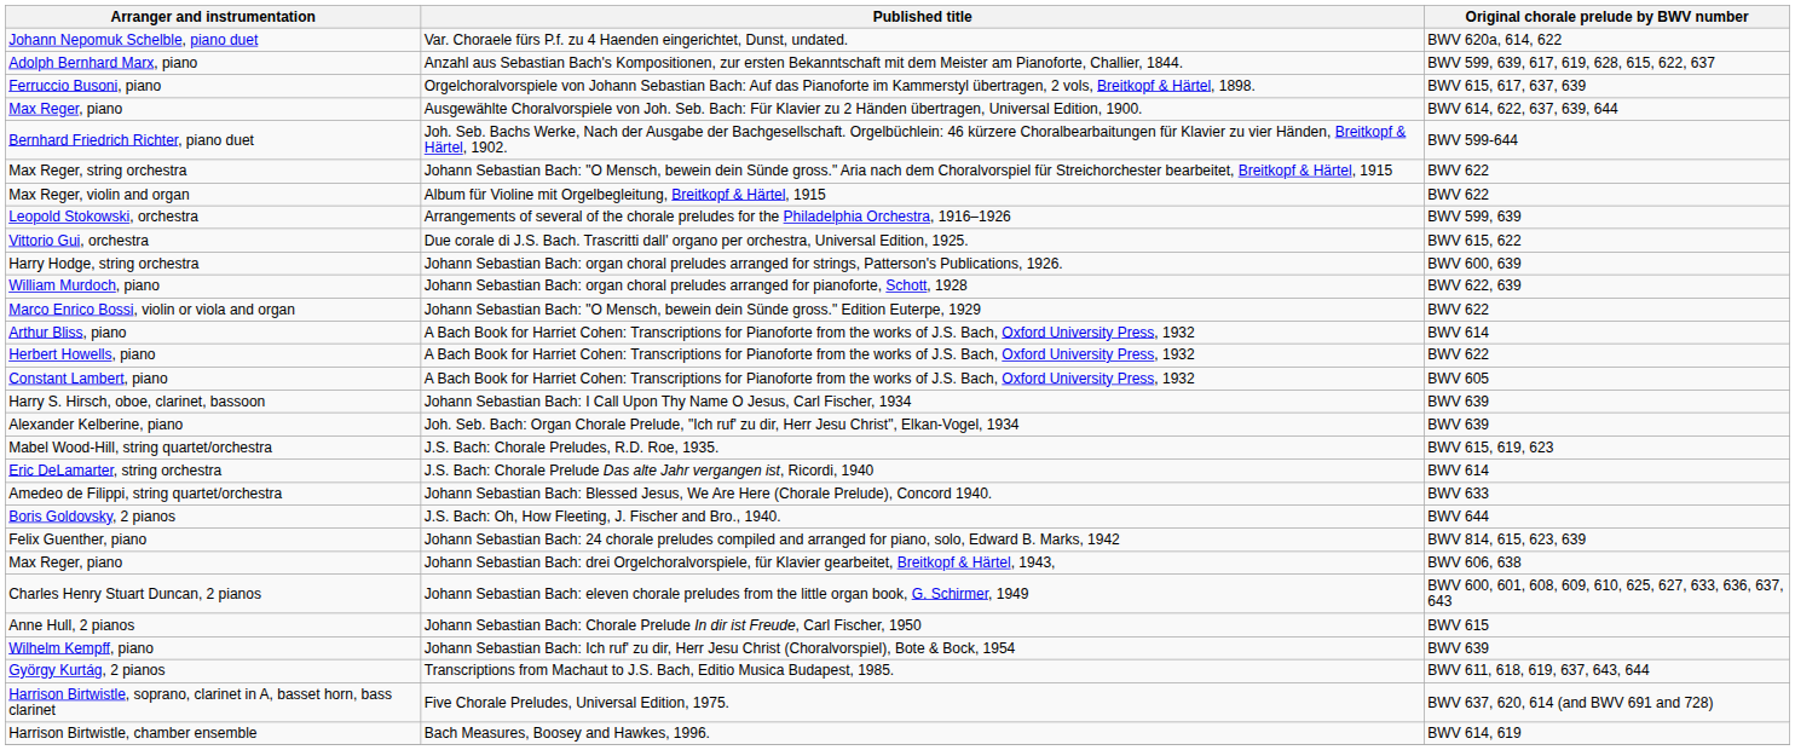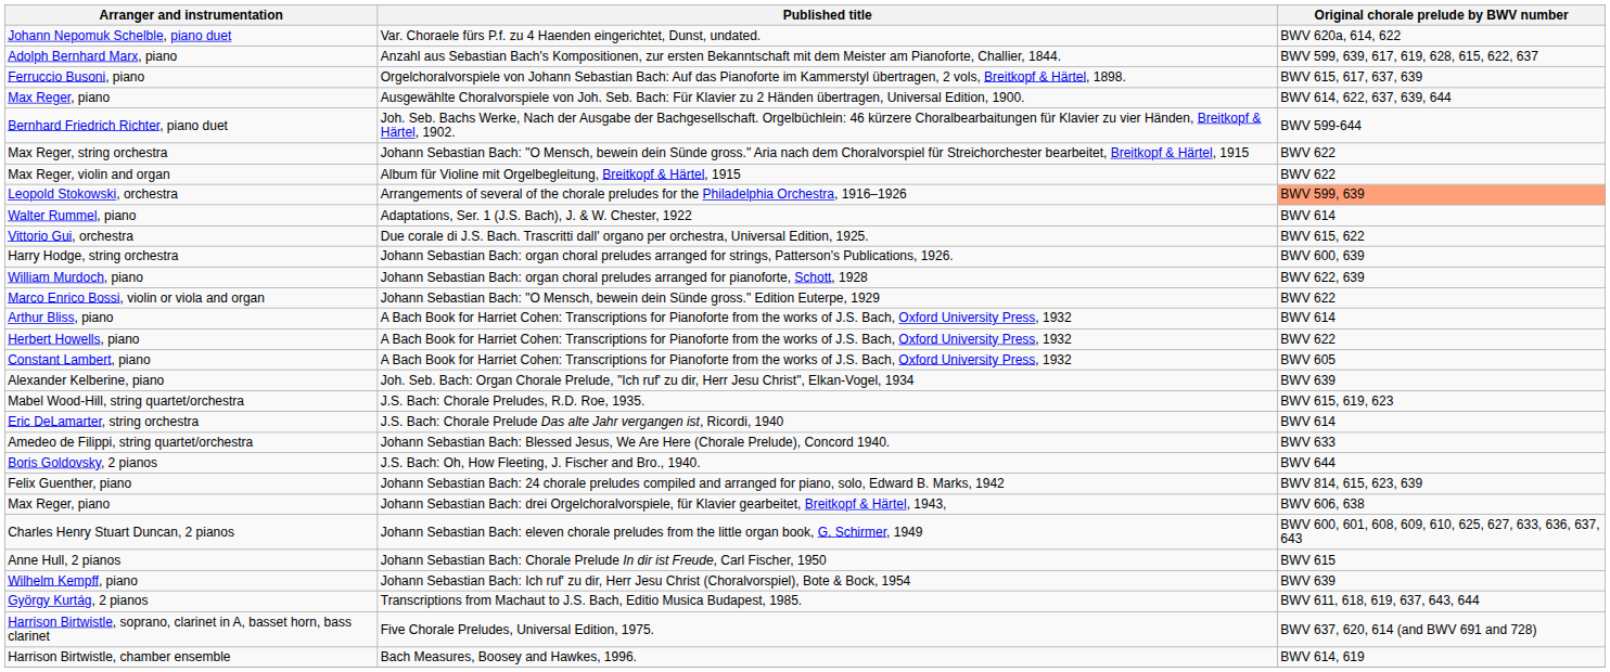Leopold Stokowski, orchestra | Original chorale prelude by BWV number: no background -> lightsalmon background
+ row: Walter Rummel, piano | Adaptations, Ser. 1 (J.S. Bach), J. & W. Chester, 1922 | BWV 614
- row: Harry S. Hirsch, oboe, clarinet, bassoon | Johann Sebastian Bach: I Call Upon Thy Name O Jesus, Carl Fischer, 1934 | BWV 639
